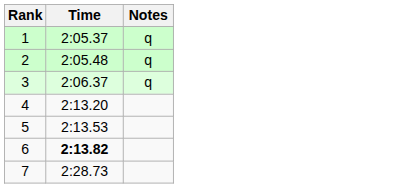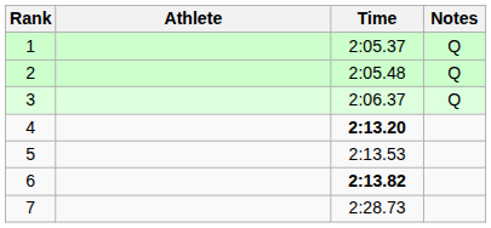+ column: Athlete
1 | Notes: q -> Q
2 | Notes: q -> Q
3 | Notes: q -> Q
4 | Time: normal -> bold
